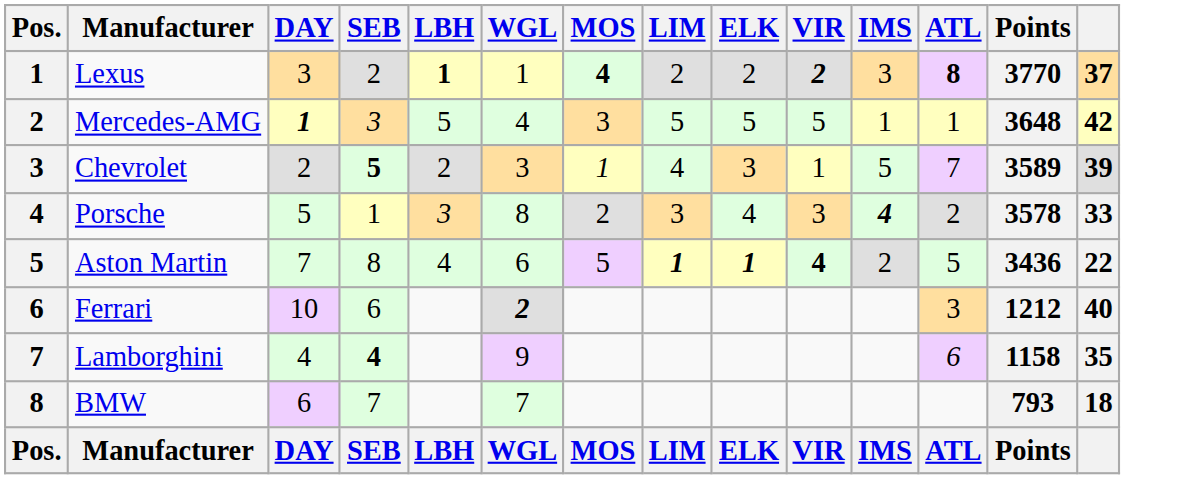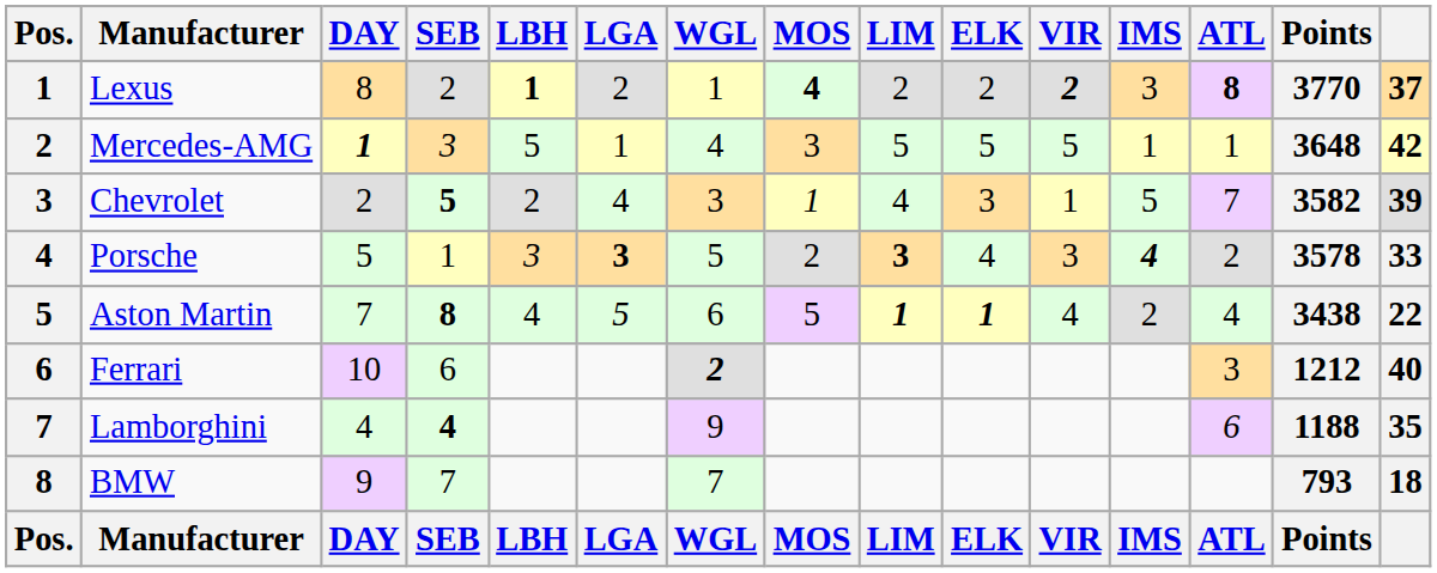+ column: LGA | 2 | 1 | 4 | 3 | 5 | LGA
Lexus | DAY: 3 -> 8
Chevrolet | Points: 3589 -> 3582
Porsche | WGL: 8 -> 5
Porsche | LIM: normal -> bold
Aston Martin | SEB: normal -> bold
Aston Martin | VIR: bold -> normal
Aston Martin | ATL: 5 -> 4
Aston Martin | Points: 3436 -> 3438
Lamborghini | Points: 1158 -> 1188
BMW | DAY: 6 -> 9
